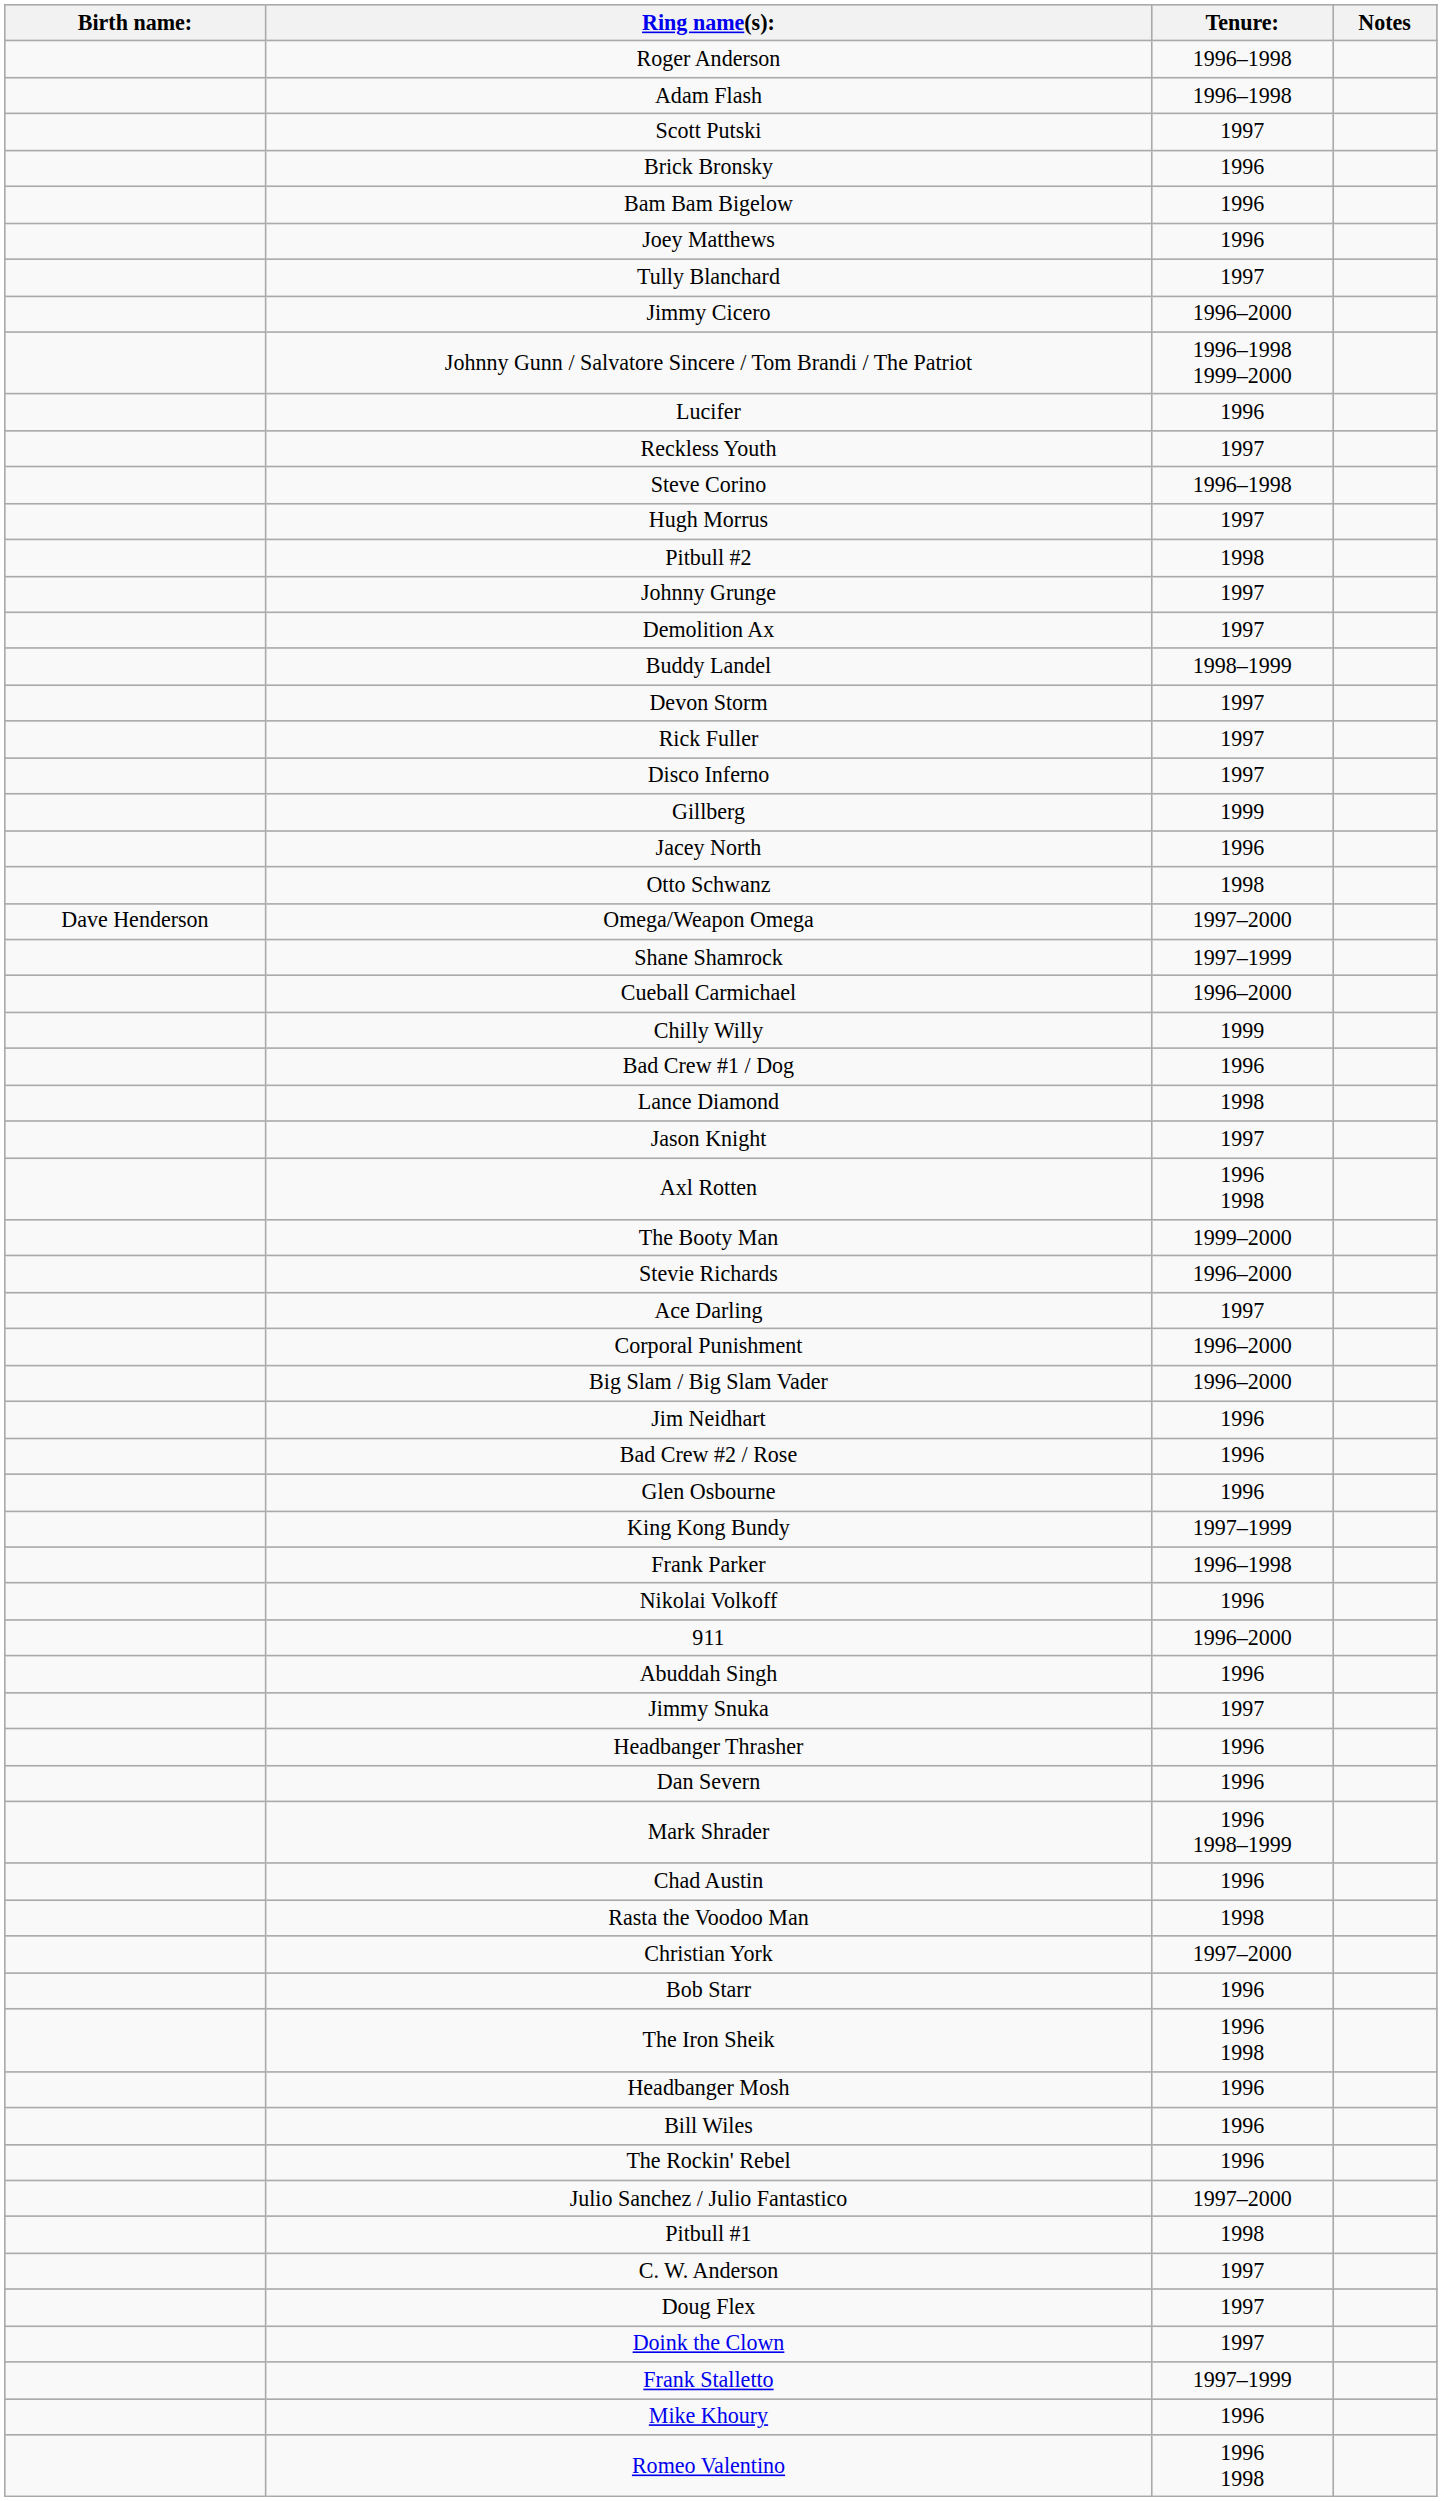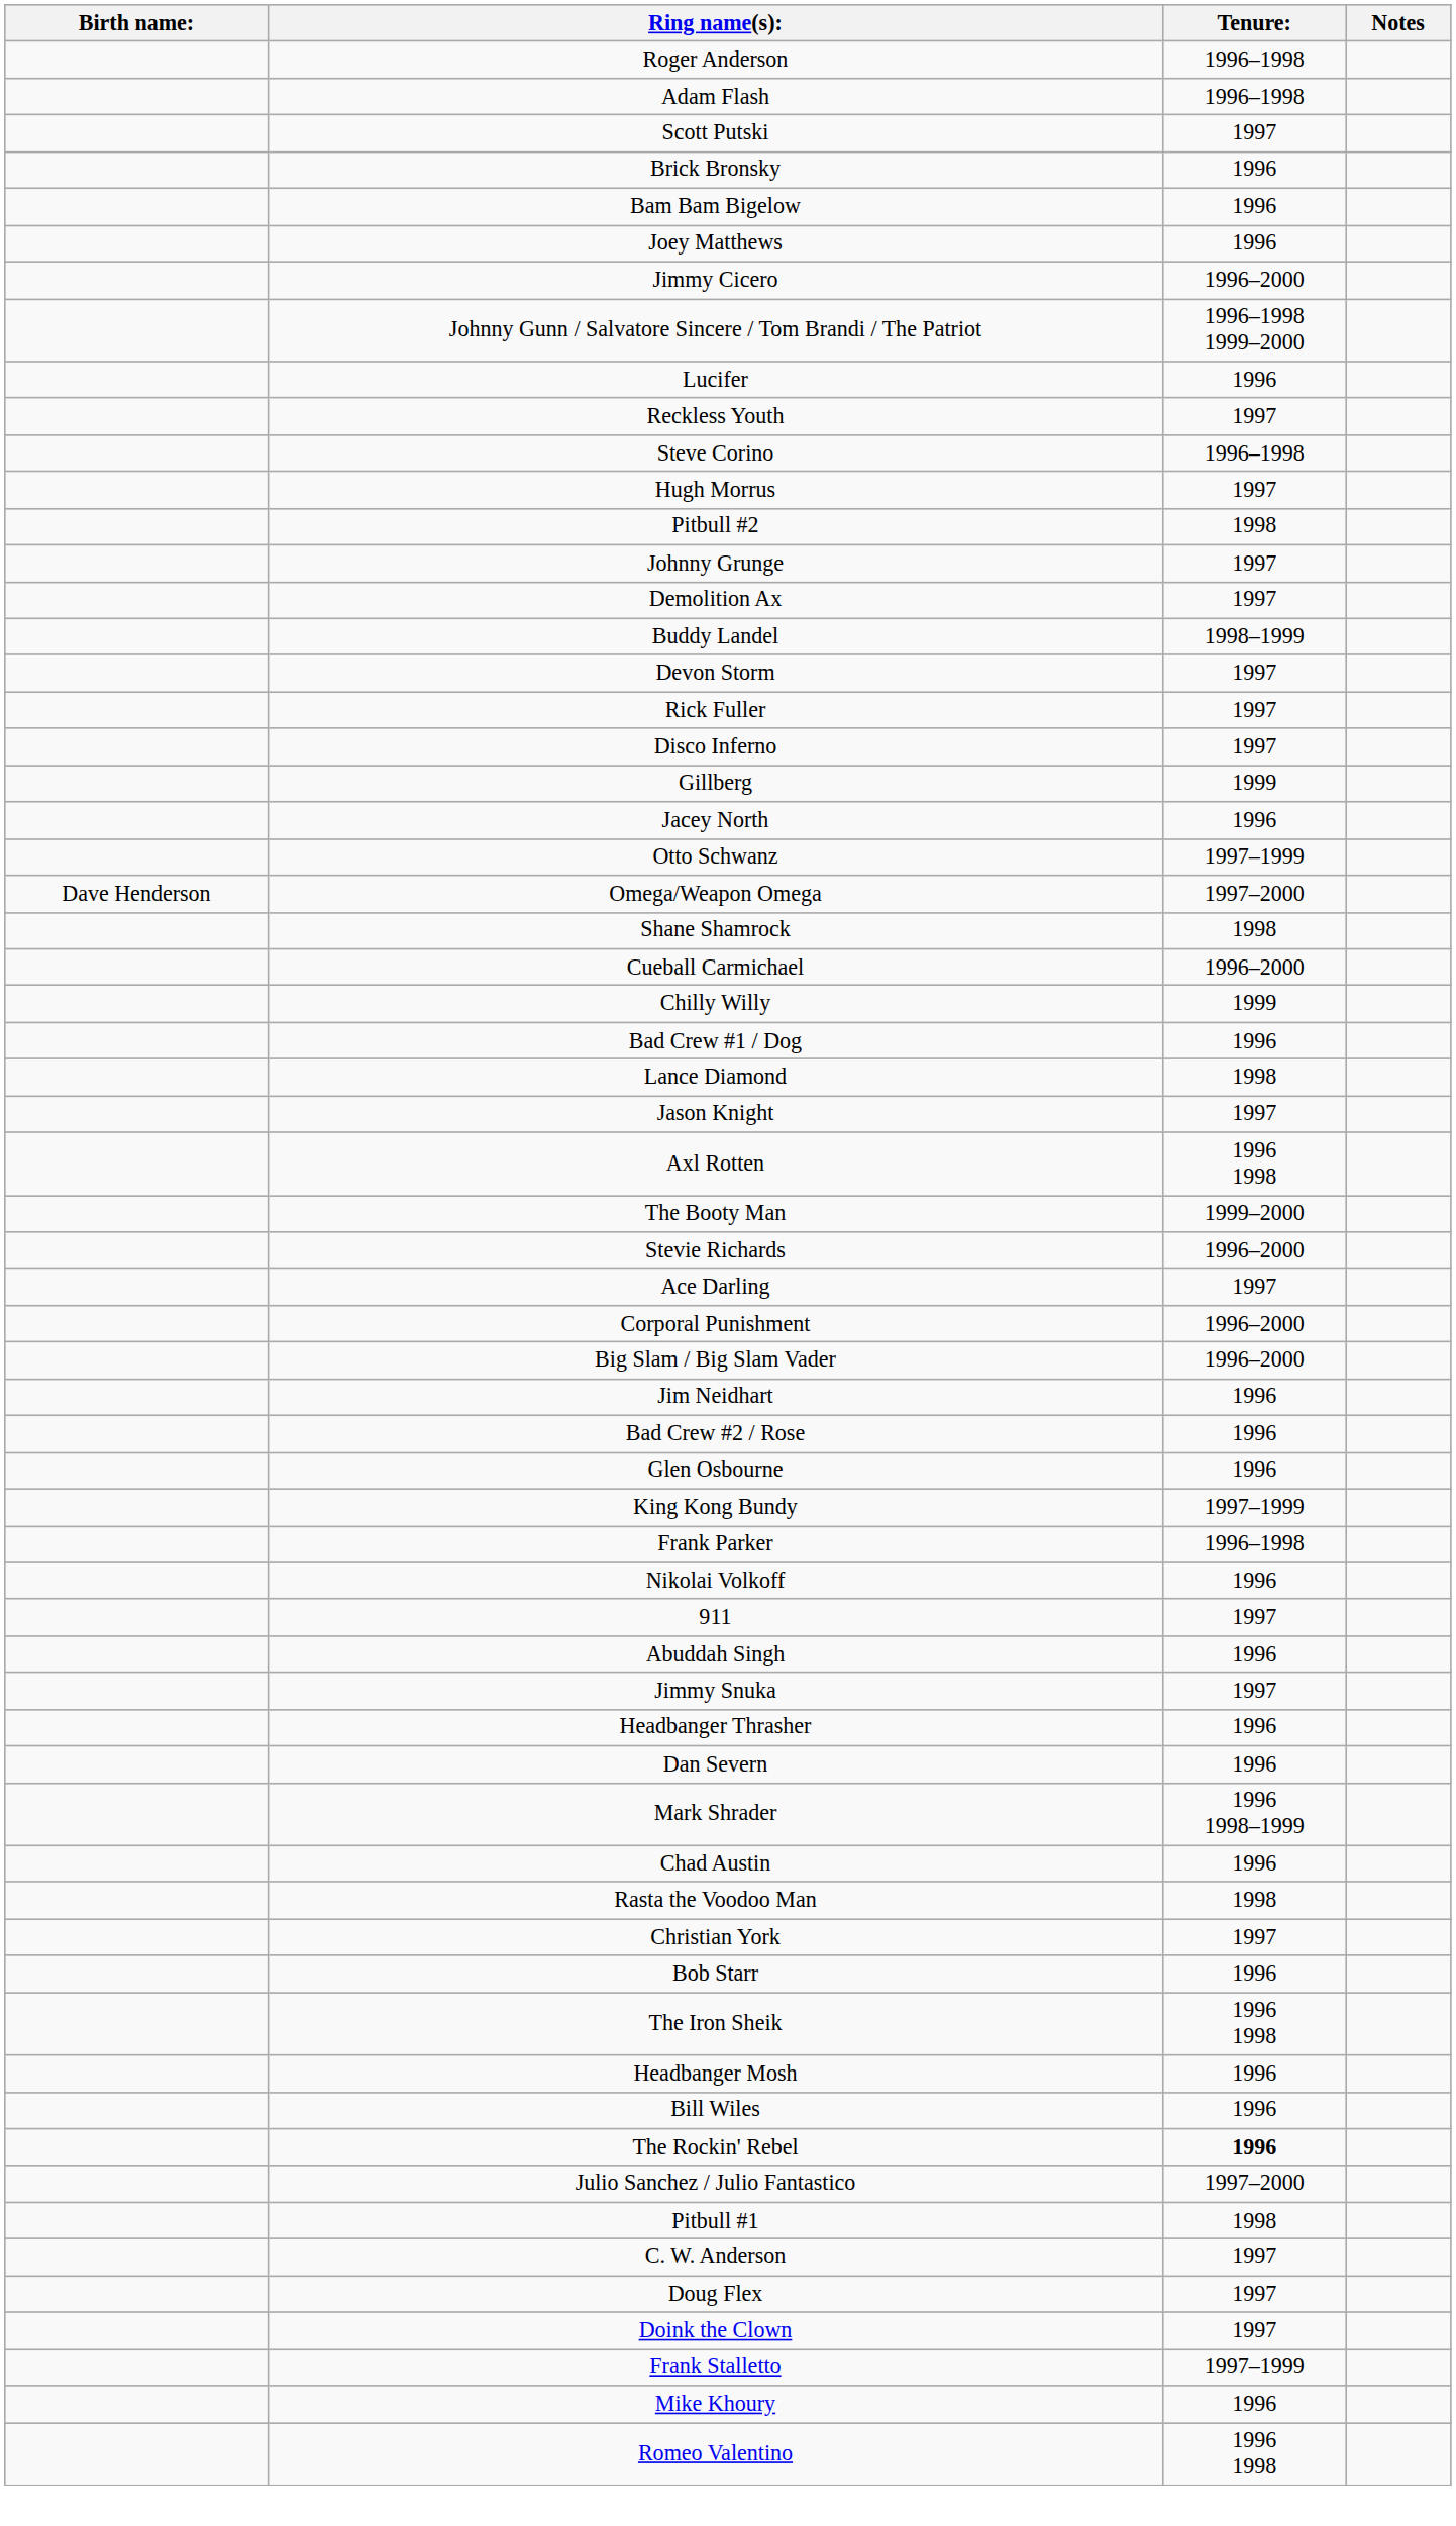- row: Tully Blanchard | 1997
Otto Schwanz | Tenure:: 1998 -> 1997–1999
Shane Shamrock | Tenure:: 1997–1999 -> 1998
911 | Tenure:: 1996–2000 -> 1997
Christian York | Tenure:: 1997–2000 -> 1997
The Rockin' Rebel | Tenure:: normal -> bold
